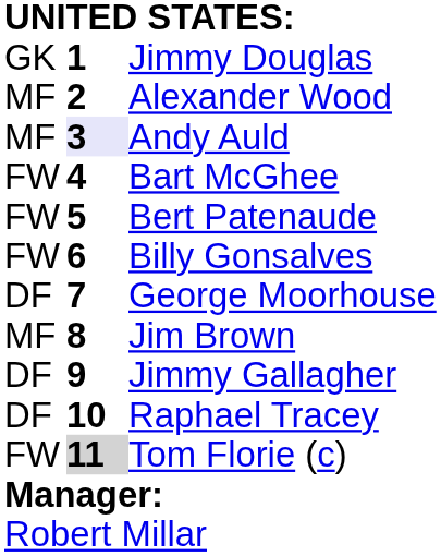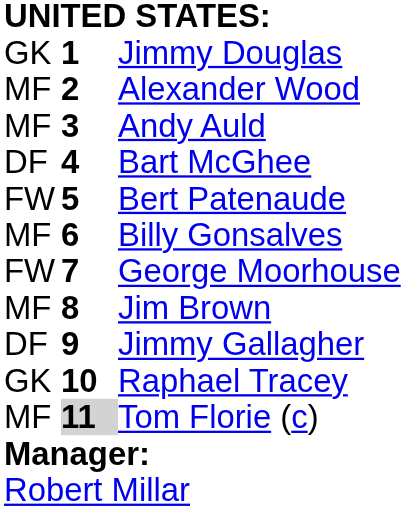Andy Auld | column 2: lavender background -> no background
Bart McGhee | column 1: FW -> DF
Billy Gonsalves | column 1: FW -> MF
George Moorhouse | column 1: DF -> FW
Raphael Tracey | column 1: DF -> GK
Tom Florie (c) | column 1: FW -> MF
